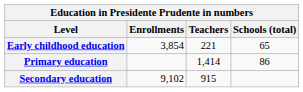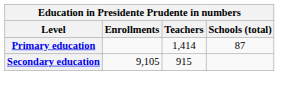- row: Early childhood education | 3,854 | 221 | 65
Primary education | Schools (total): 86 -> 87
Secondary education | Enrollments: 9,102 -> 9,105
